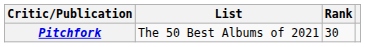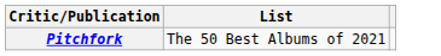- column: Rank | 30
